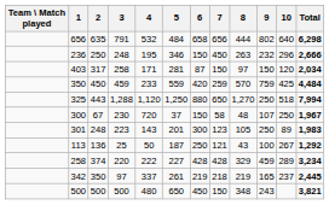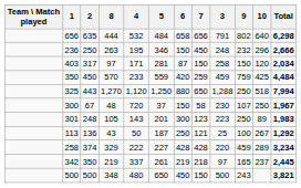columns swapped: 3 <-> 8
